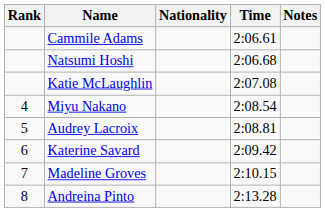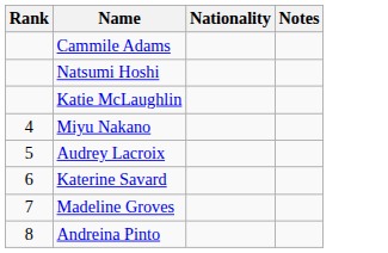- column: Time | 2:06.61 | 2:06.68 | 2:07.08 | 2:08.54 | 2:08.81 | 2:09.42 | 2:10.15 | 2:13.28
